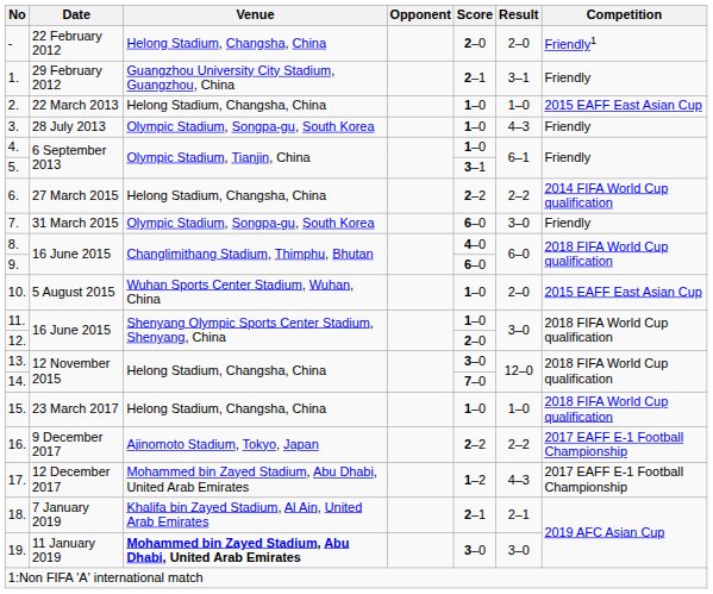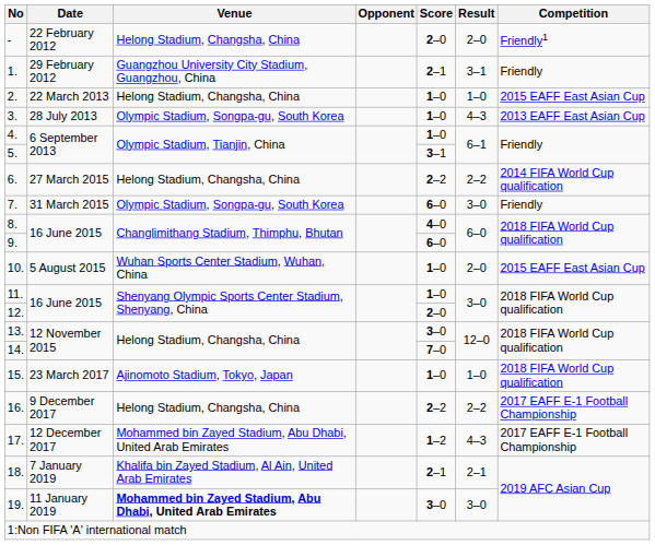3. | Competition: Friendly -> 2013 EAFF East Asian Cup
15. | Venue: Helong Stadium, Changsha, China -> Ajinomoto Stadium, Tokyo, Japan
16. | Venue: Ajinomoto Stadium, Tokyo, Japan -> Helong Stadium, Changsha, China
